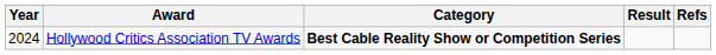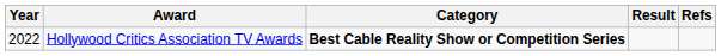Hollywood Critics Association TV Awards | Year: 2024 -> 2022
